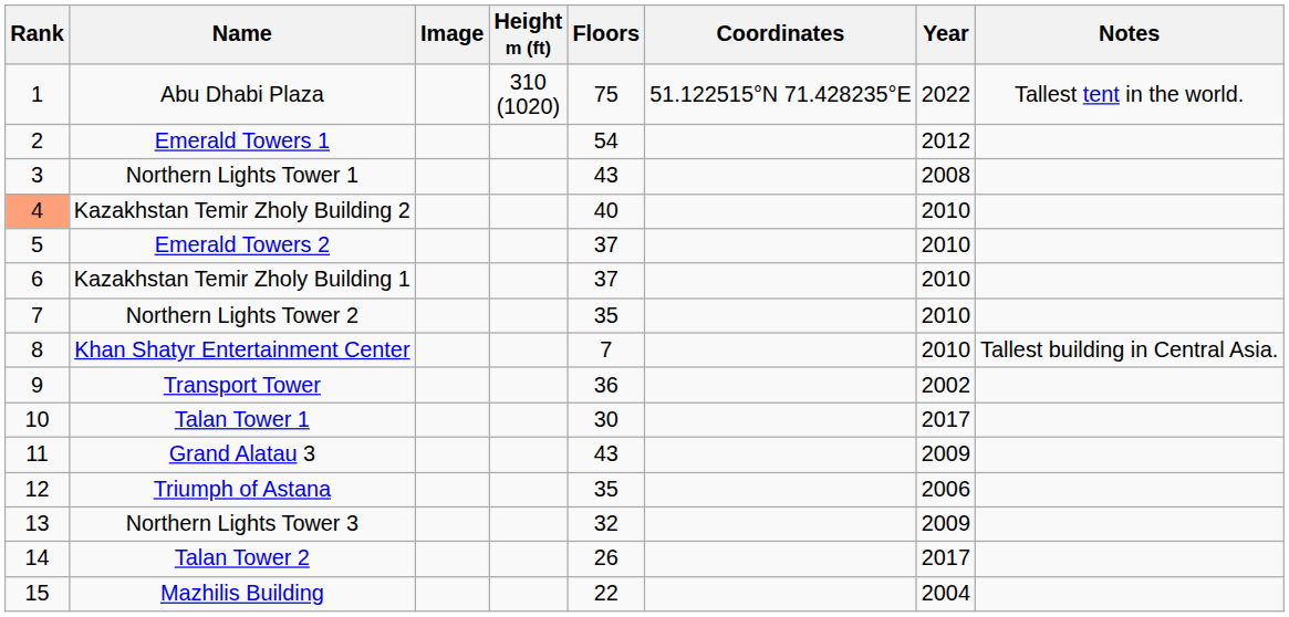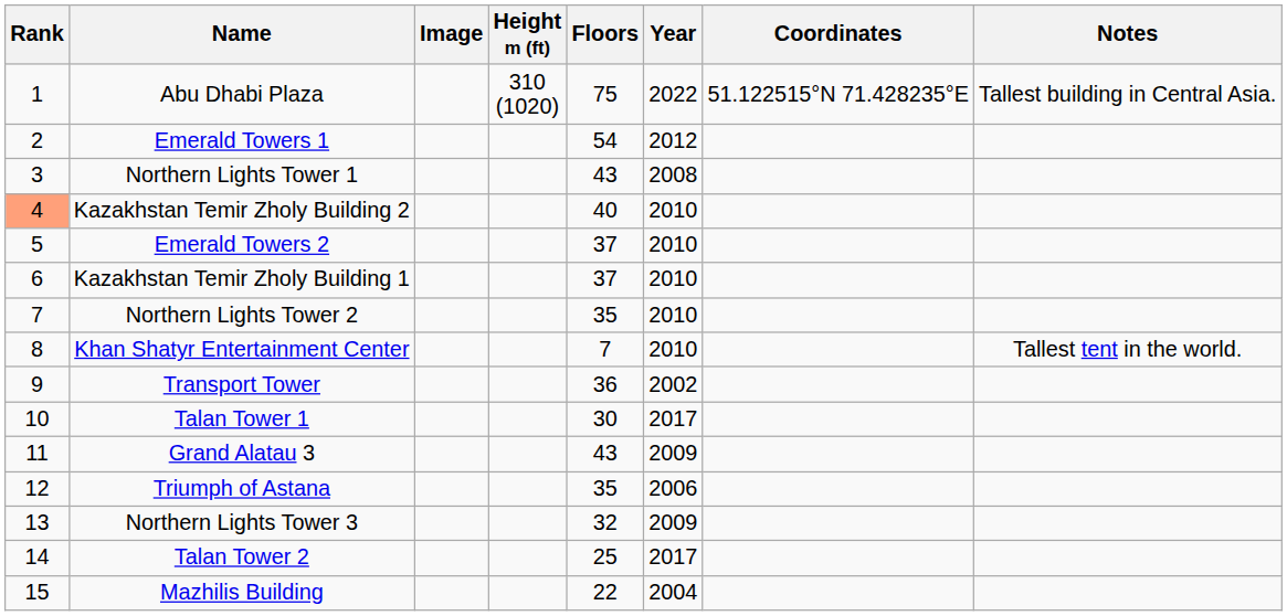columns swapped: Year <-> Coordinates
Abu Dhabi Plaza | Notes: Tallest tent in the world. -> Tallest building in Central Asia.
Khan Shatyr Entertainment Center | Notes: Tallest building in Central Asia. -> Tallest tent in the world.
Talan Tower 2 | Floors: 26 -> 25
